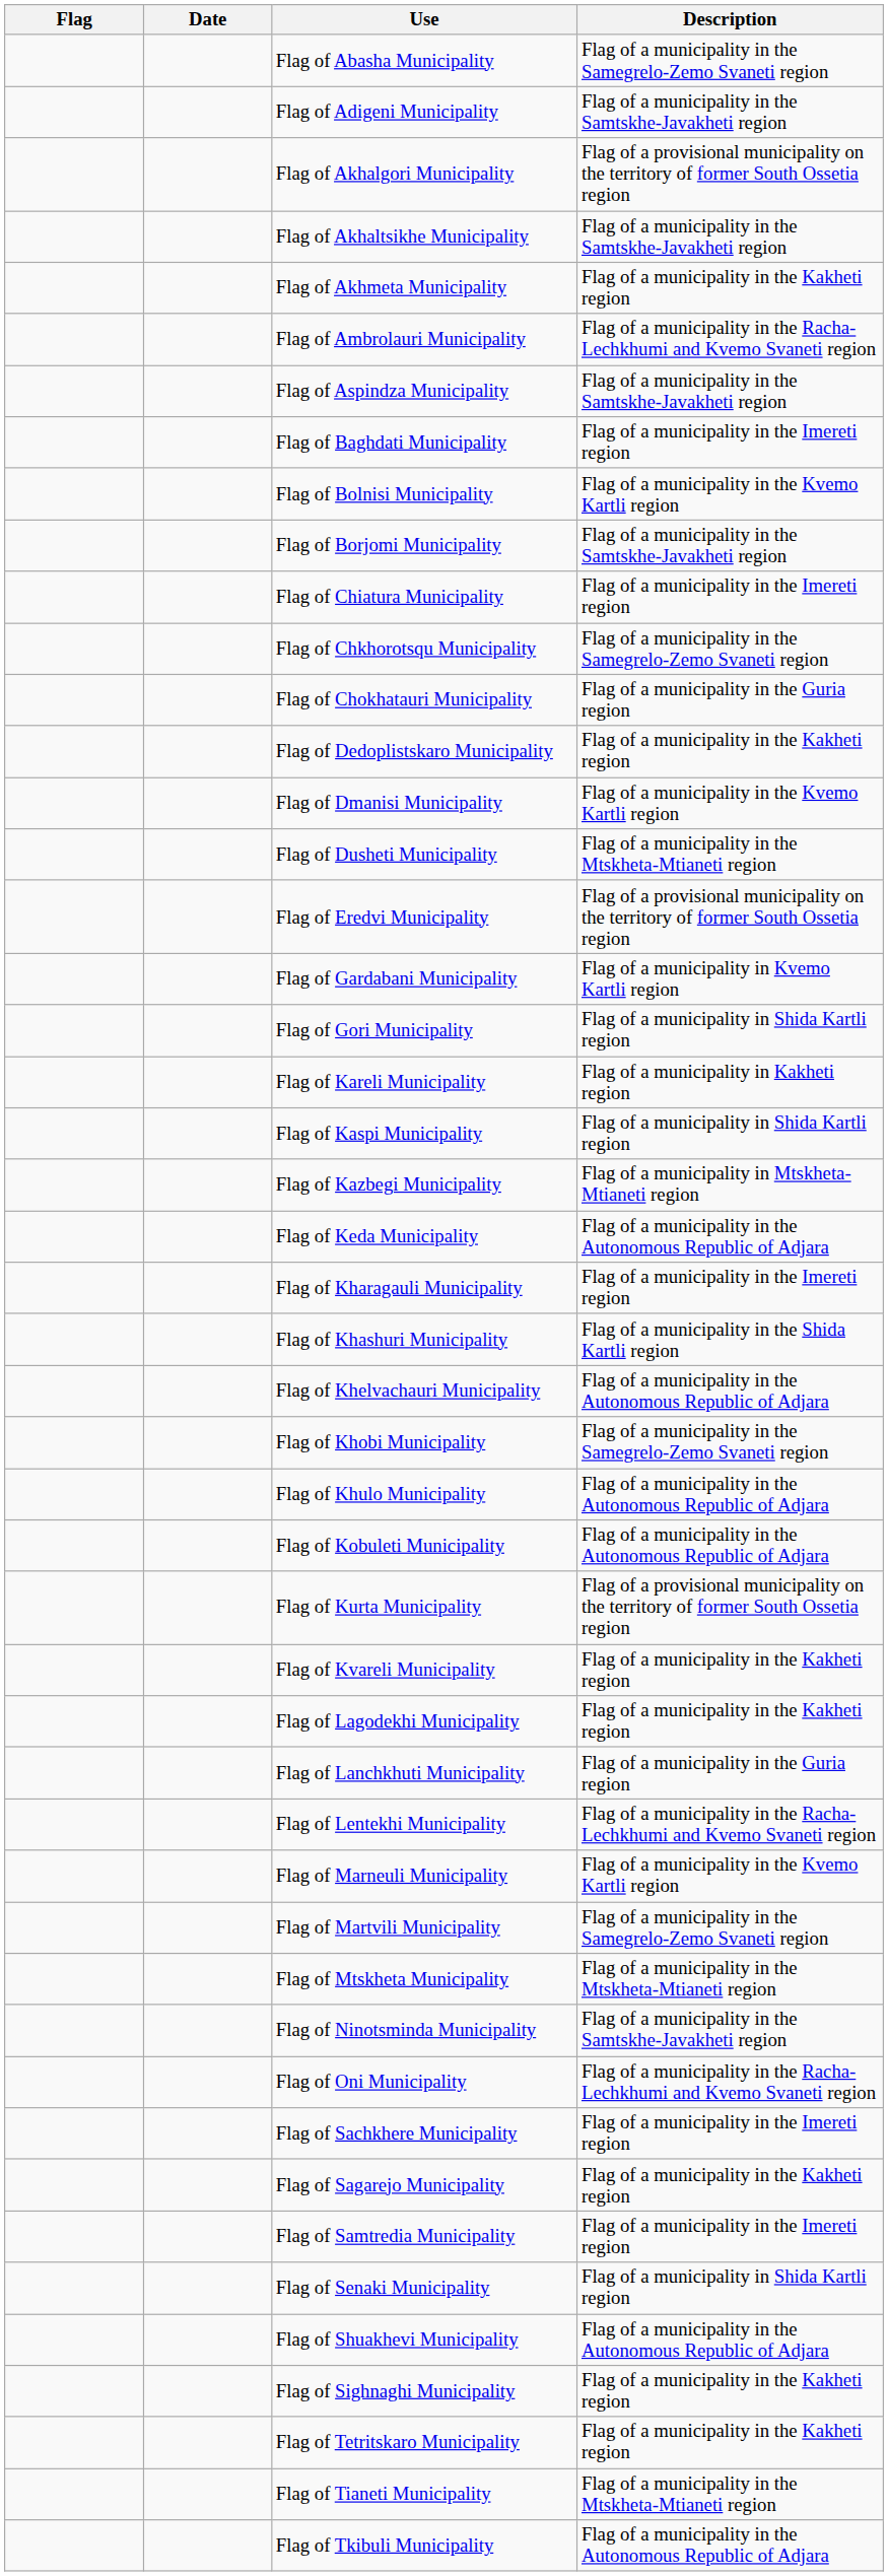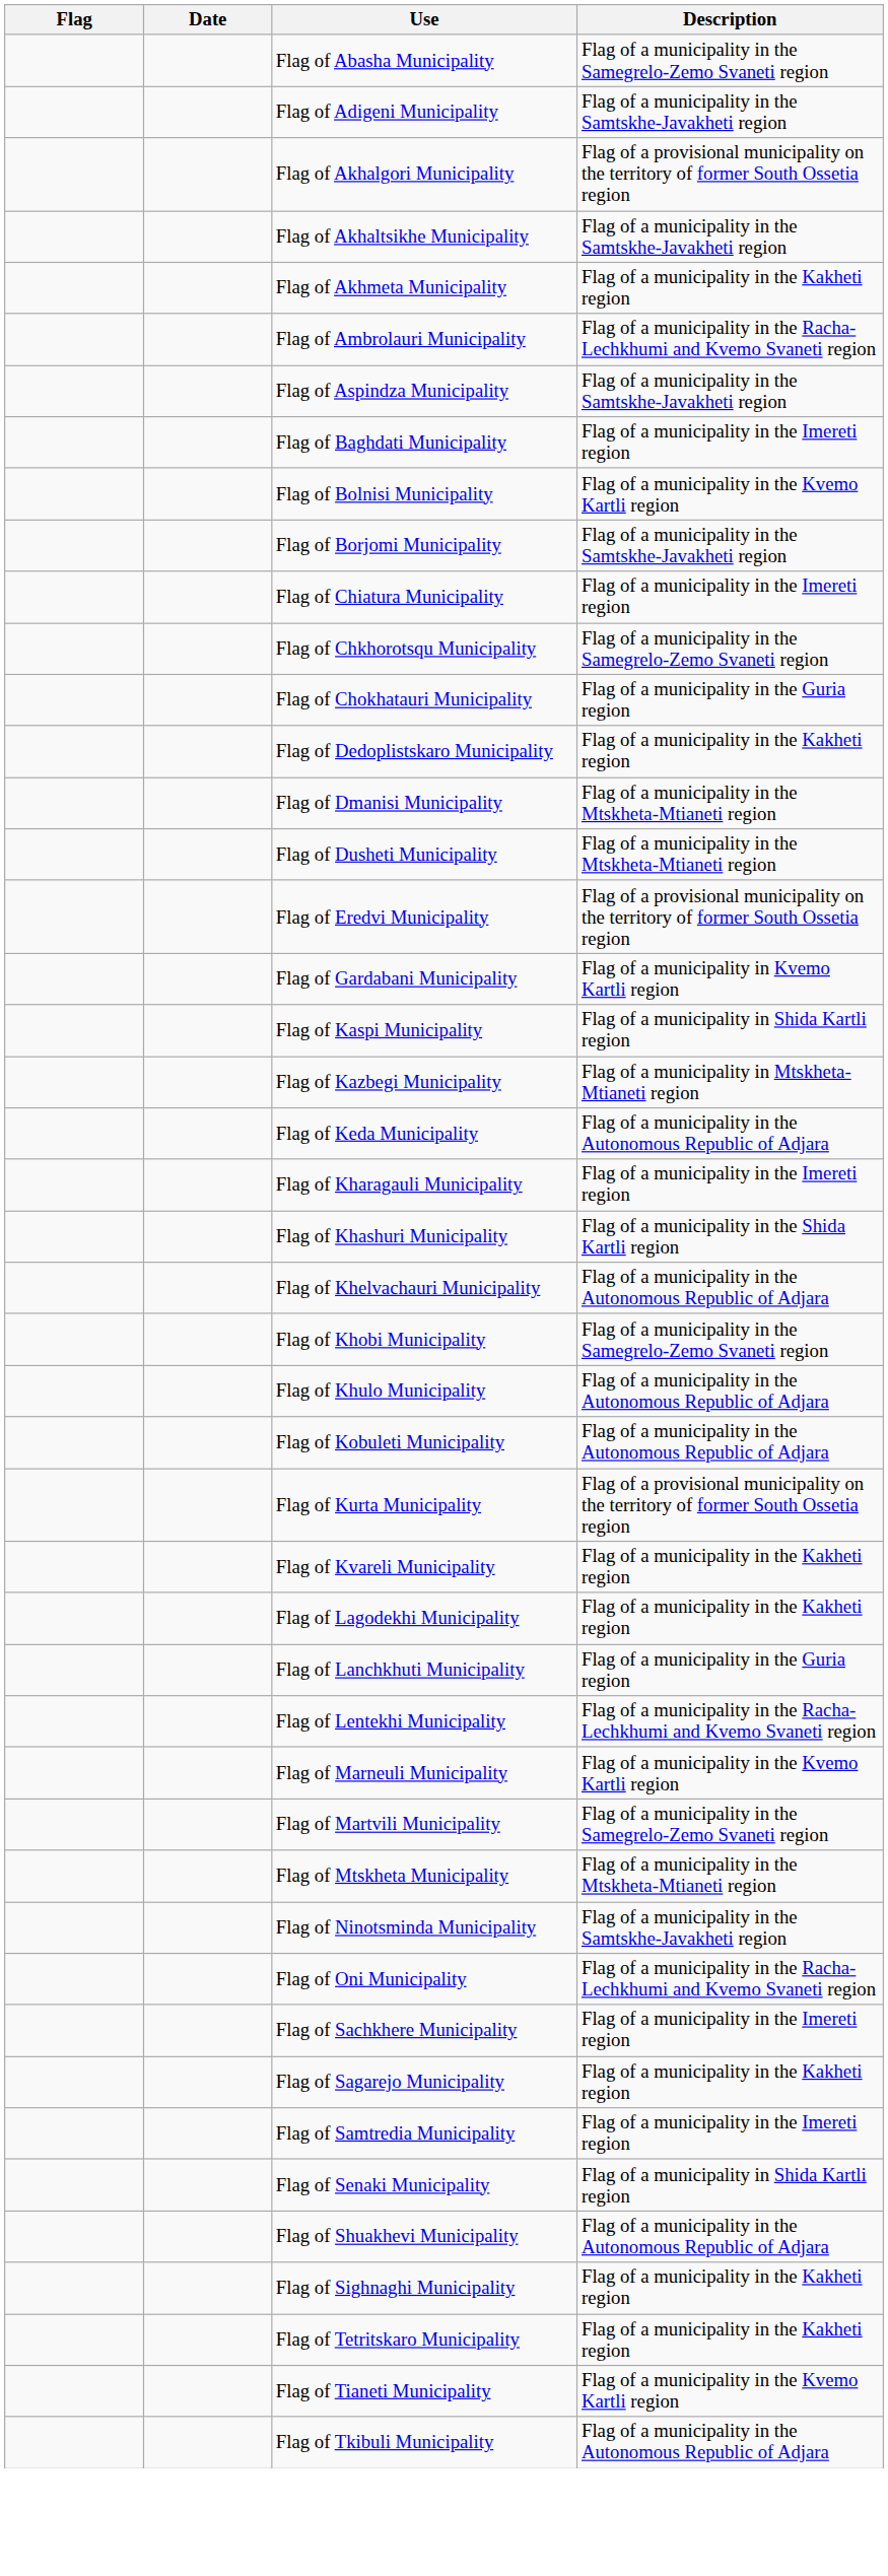Flag of Dmanisi Municipality | Description: Flag of a municipality in the Kvemo Kartli region -> Flag of a municipality in the Mtskheta-Mtianeti region
- row: Flag of Gori Municipality | Flag of a municipality in Shida Kartli region
- row: Flag of Kareli Municipality | Flag of a municipality in Kakheti region
Flag of Tianeti Municipality | Description: Flag of a municipality in the Mtskheta-Mtianeti region -> Flag of a municipality in the Kvemo Kartli region
